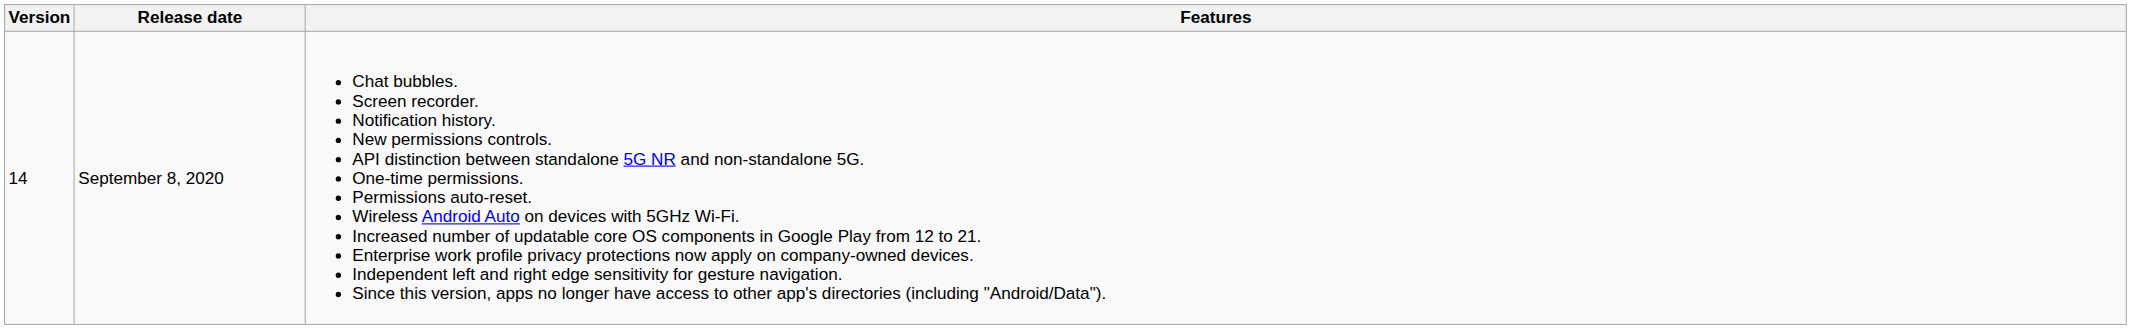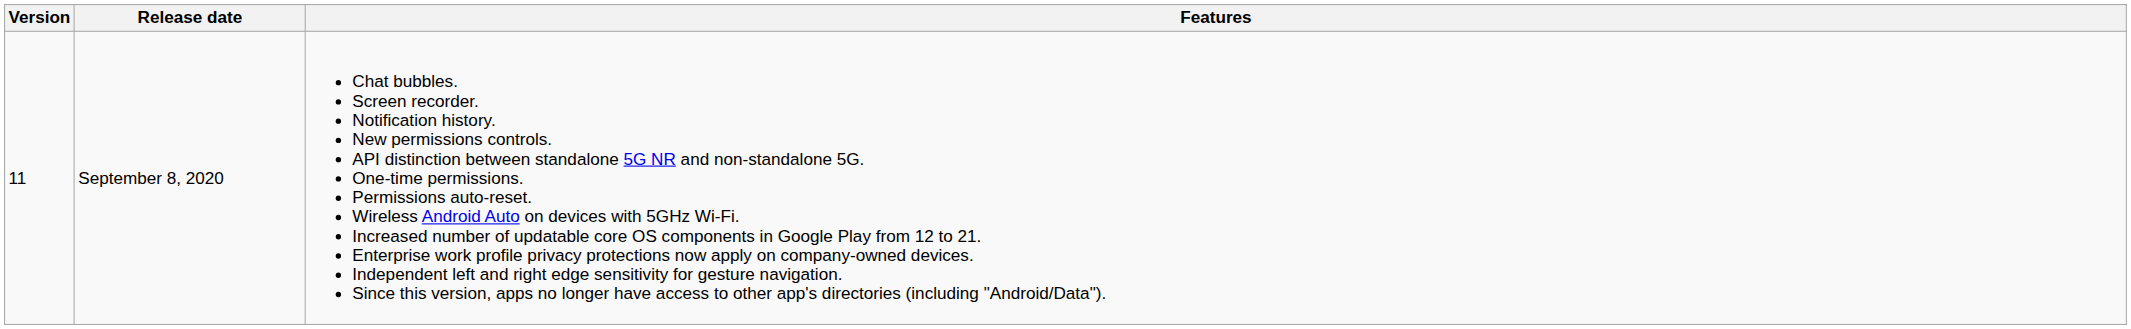September 8, 2020 | Version: 14 -> 11
